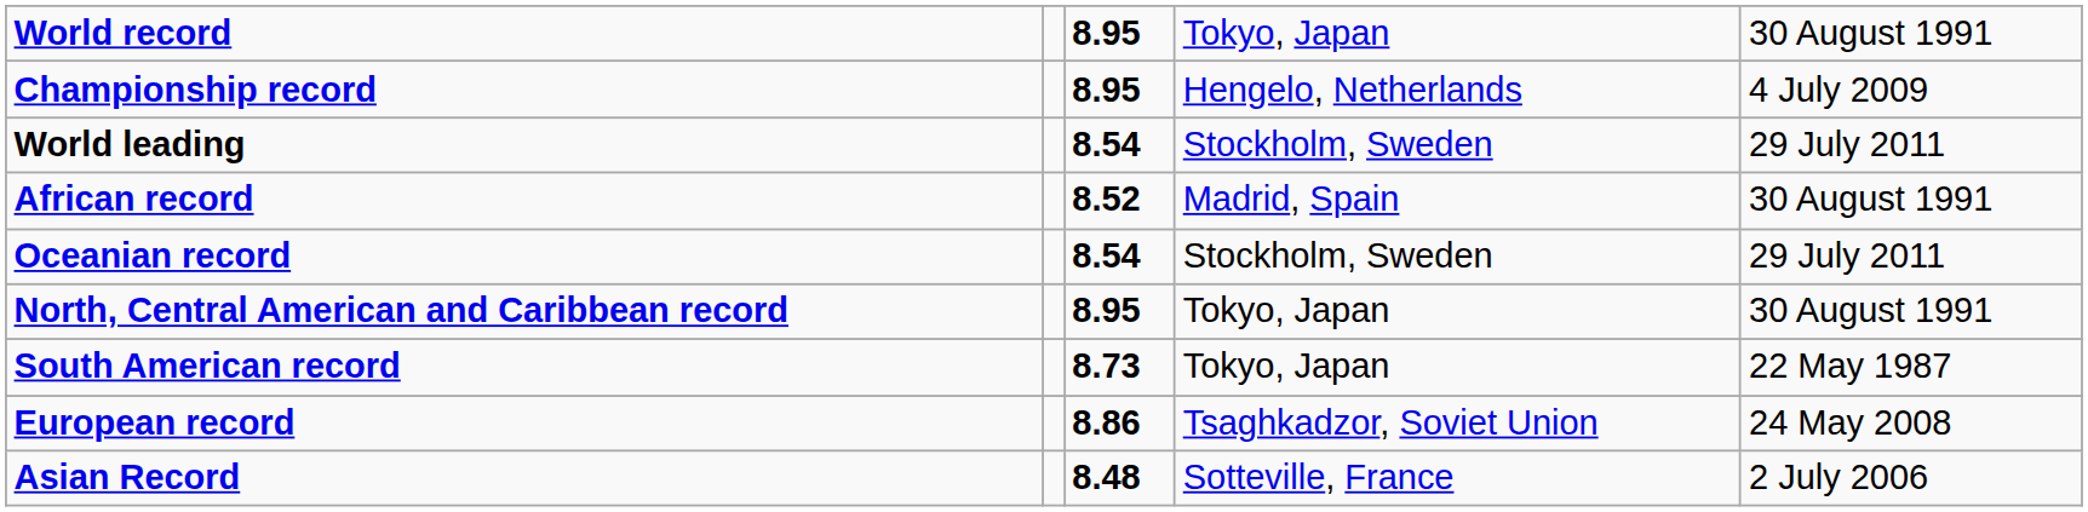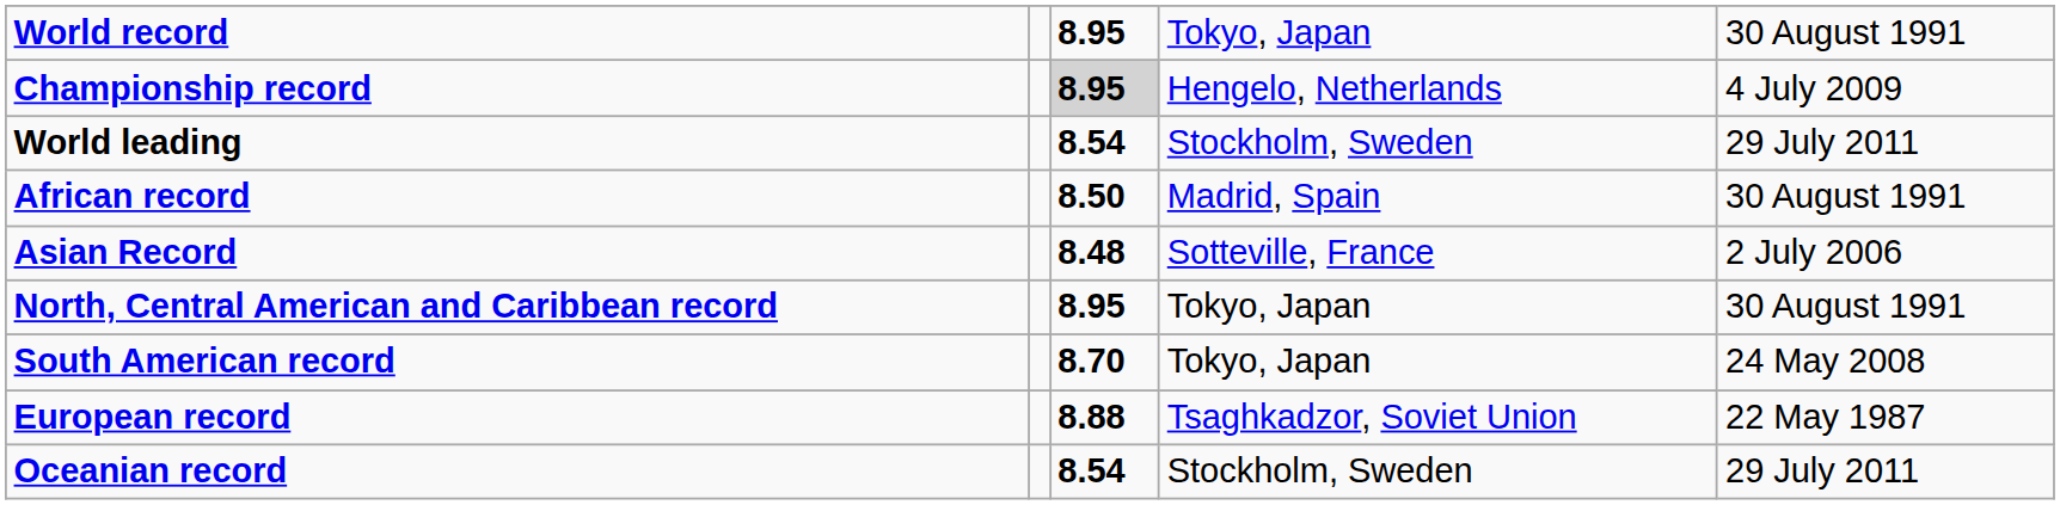Championship record | column 3: no background -> lightgrey background
African record | column 3: 8.52 -> 8.50
rows swapped: Asian Record <-> Oceanian record
South American record | column 3: 8.73 -> 8.70
South American record | column 5: 22 May 1987 -> 24 May 2008
European record | column 3: 8.86 -> 8.88
European record | column 5: 24 May 2008 -> 22 May 1987
